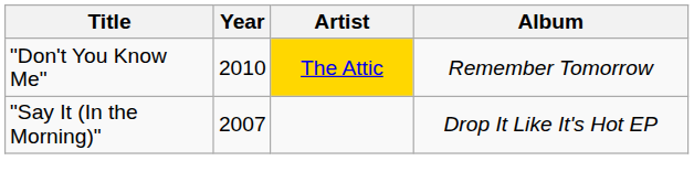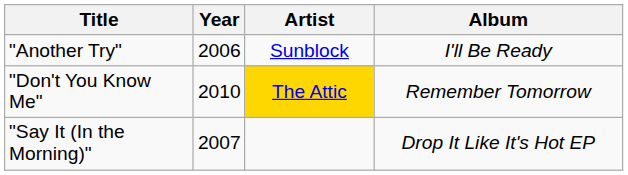+ row: "Another Try" | 2006 | Sunblock | I'll Be Ready
